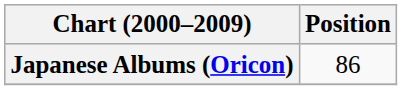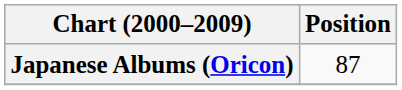Japanese Albums (Oricon) | Position: 86 -> 87
